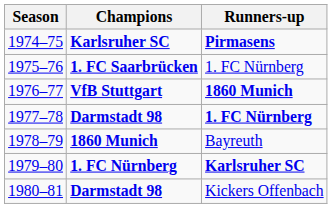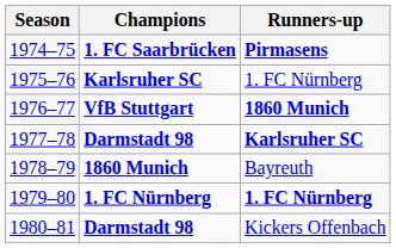1974–75 | Champions: Karlsruher SC -> 1. FC Saarbrücken
1975–76 | Champions: 1. FC Saarbrücken -> Karlsruher SC
1977–78 | Runners-up: 1. FC Nürnberg -> Karlsruher SC
1979–80 | Runners-up: Karlsruher SC -> 1. FC Nürnberg
